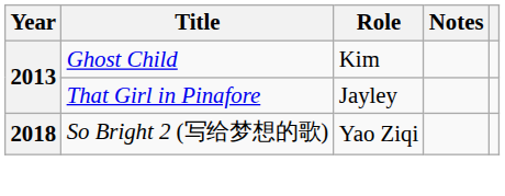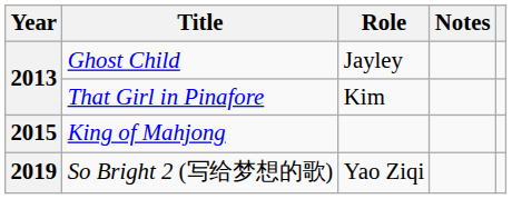Ghost Child | Role: Kim -> Jayley
That Girl in Pinafore | Role: Jayley -> Kim
+ row: 2015 | King of Mahjong
So Bright 2 (写给梦想的歌) | Year: 2018 -> 2019
